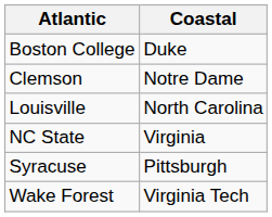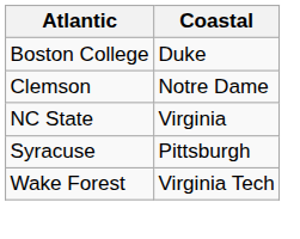- row: Louisville | North Carolina
